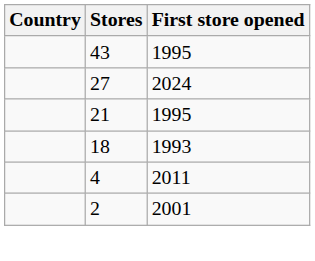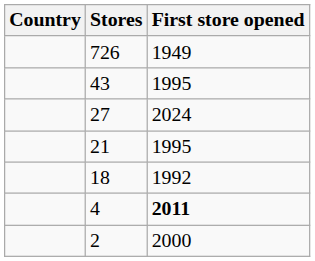+ row: 726 | 1949
18 | First store opened: 1993 -> 1992
4 | First store opened: normal -> bold
2 | First store opened: 2001 -> 2000
